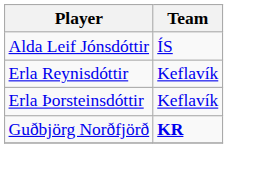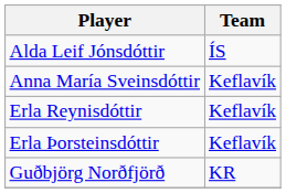+ row: Anna María Sveinsdóttir | Keflavík
Guðbjörg Norðfjörð | Team: bold -> normal
